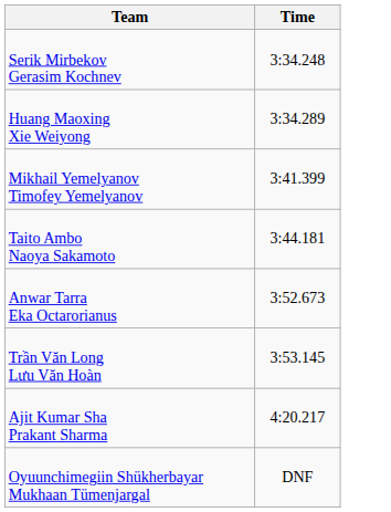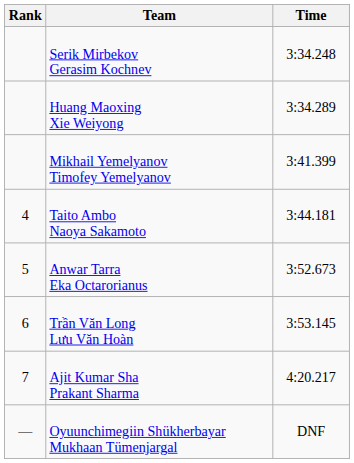+ column: Rank | 4 | 5 | 6 | 7 | —
